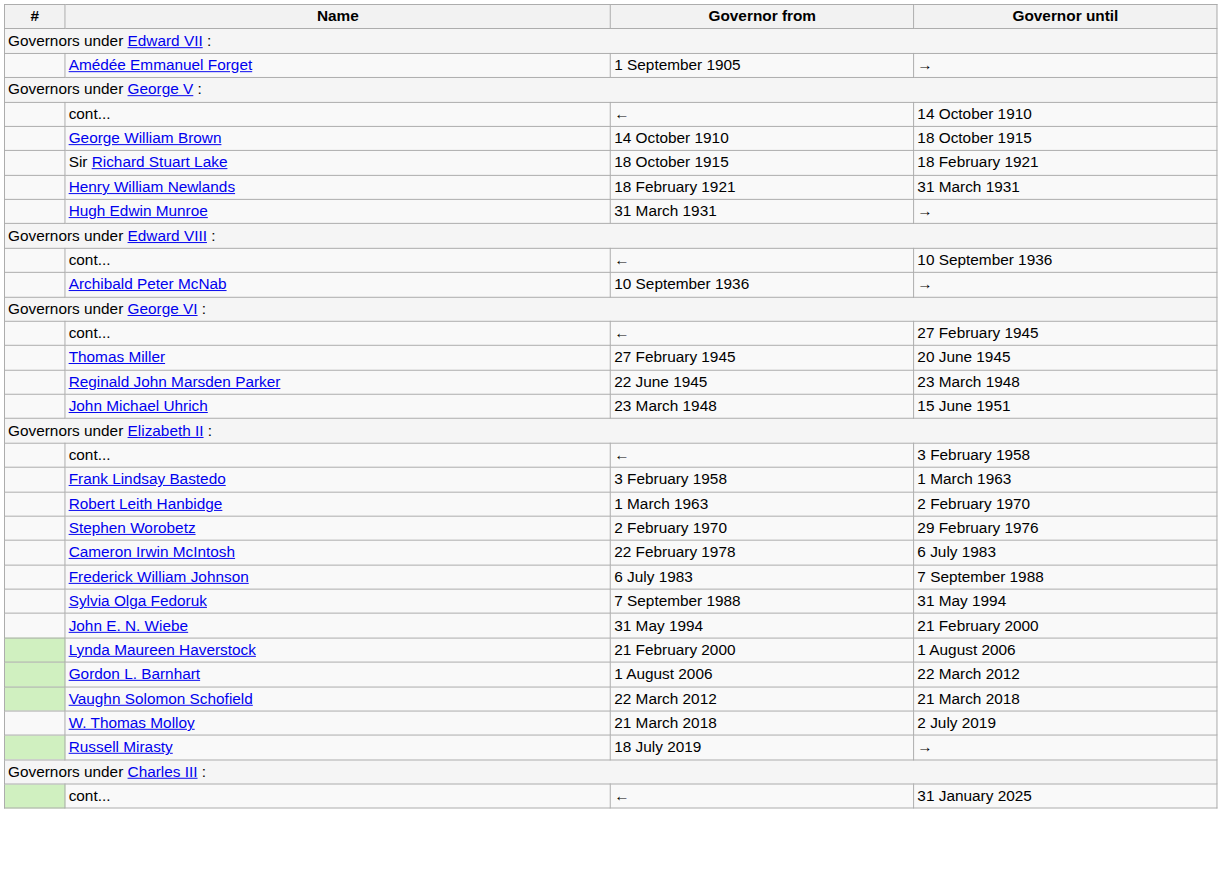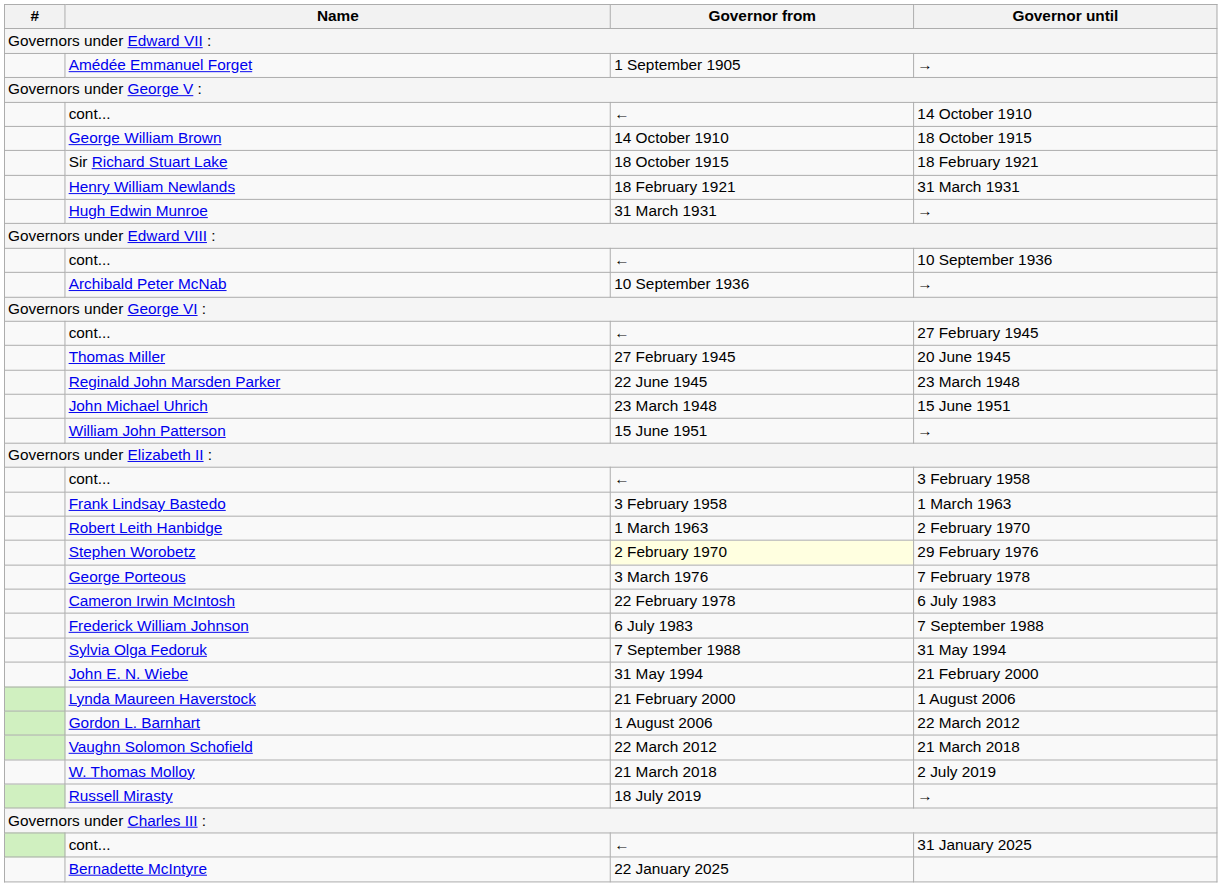+ row: William John Patterson | 15 June 1951 | →
Stephen Worobetz | Governor from: no background -> lightyellow background
+ row: George Porteous | 3 March 1976 | 7 February 1978
+ row: Bernadette McIntyre | 22 January 2025
